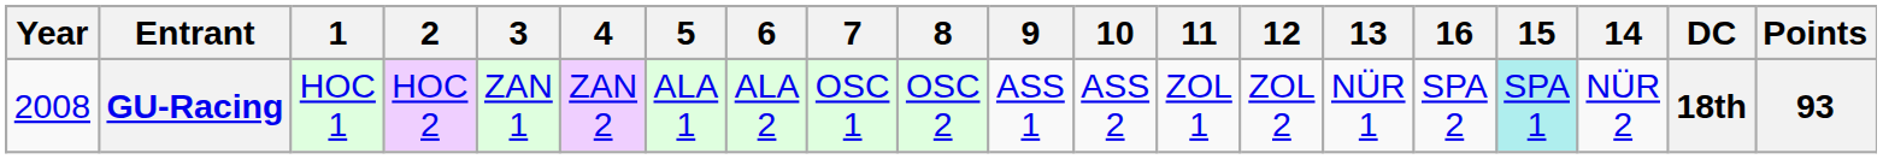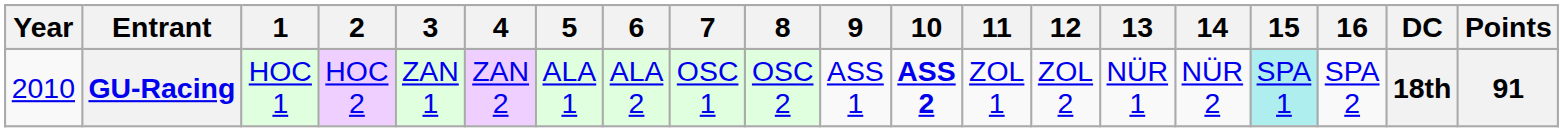columns swapped: 14 <-> 16
GU-Racing | Year: 2008 -> 2010
GU-Racing | 10: normal -> bold
GU-Racing | Points: 93 -> 91
